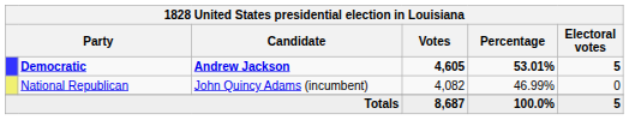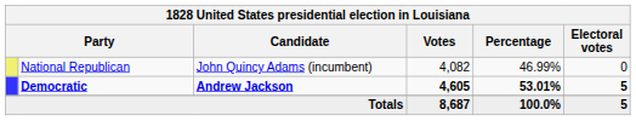rows swapped: Democratic <-> National Republican
